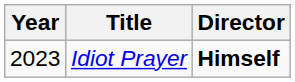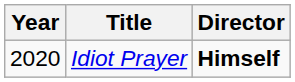Idiot Prayer | Year: 2023 -> 2020
